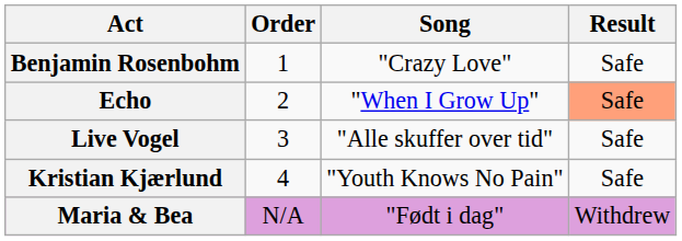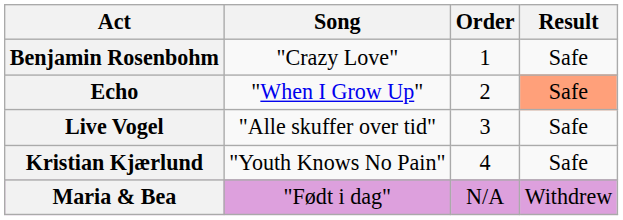columns swapped: Order <-> Song
